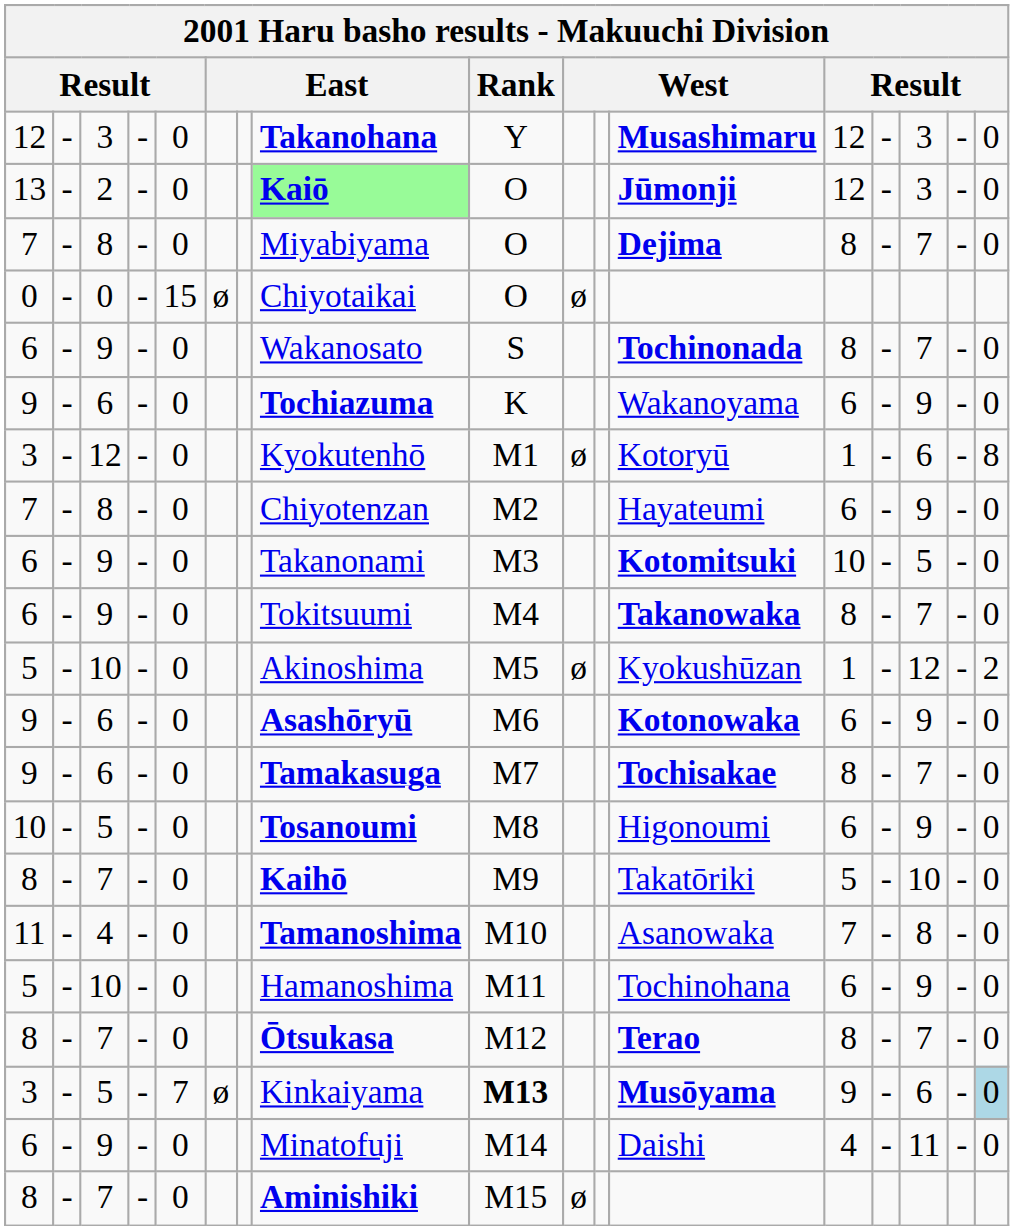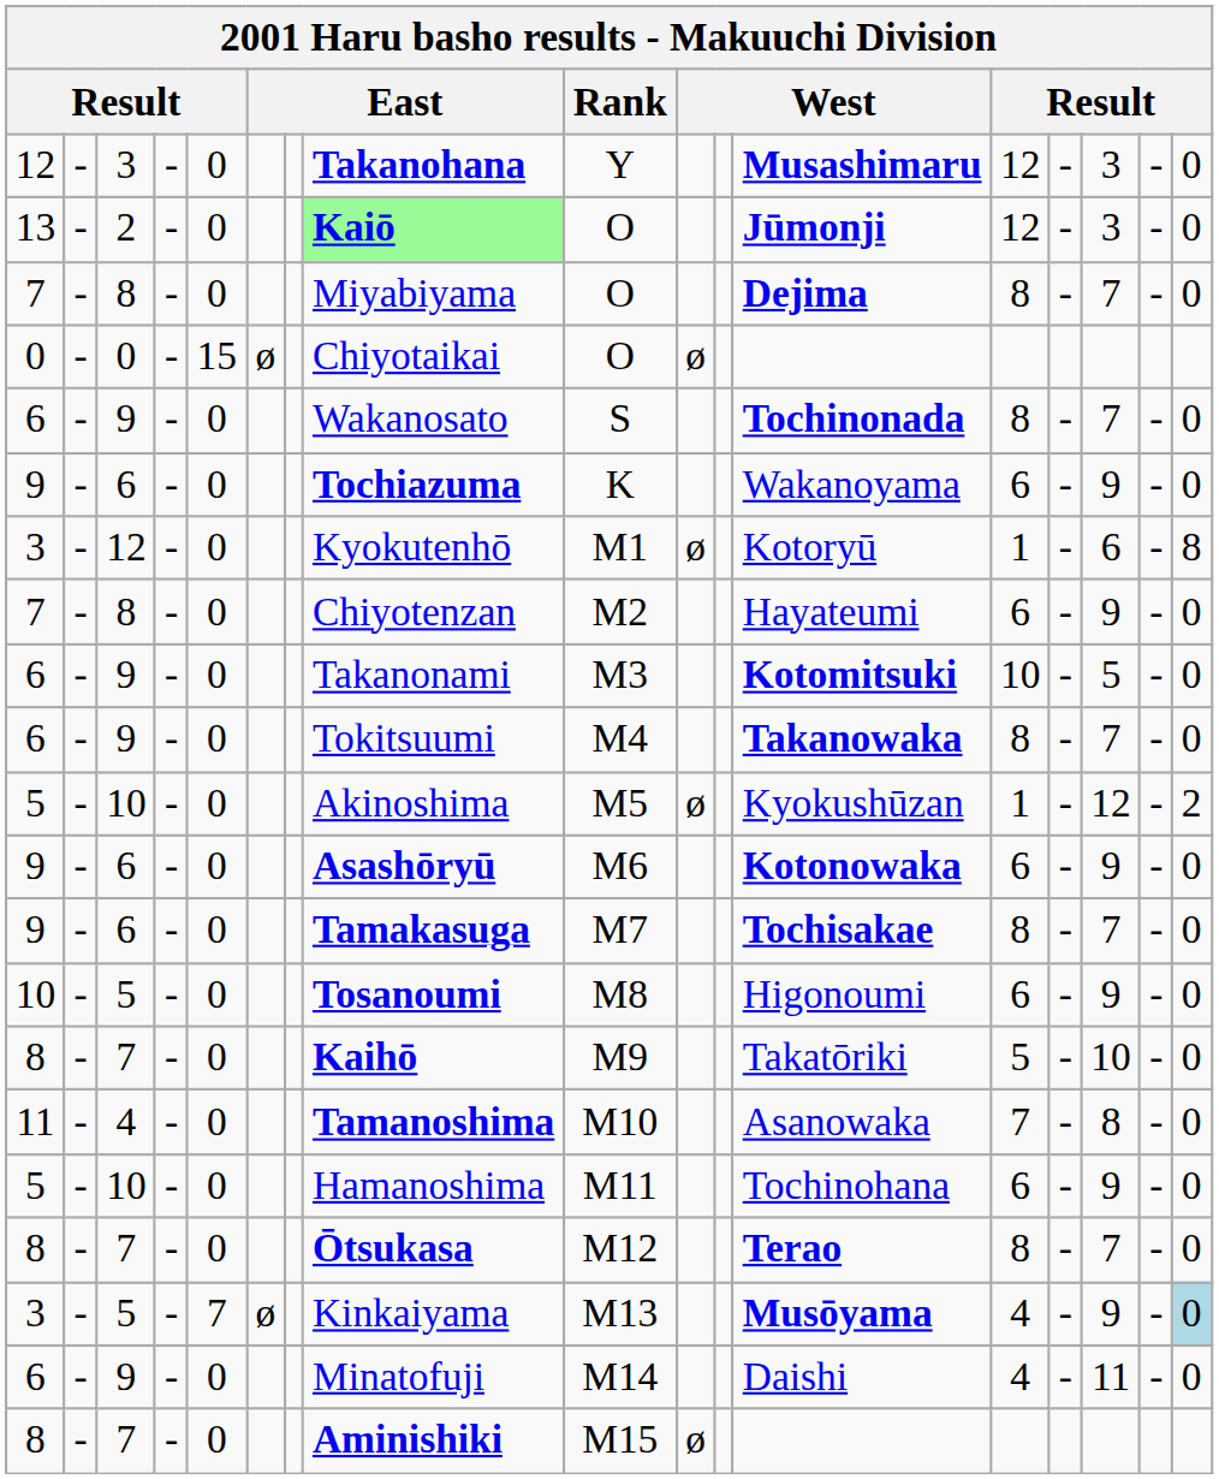3 / 5 | Rank: bold -> normal
3 / 5 | column 13: 9 -> 4
3 / 5 | column 15: 6 -> 9
